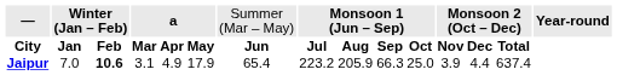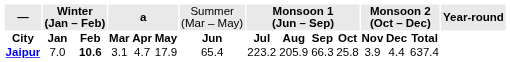Jaipur | column 5: 4.9 -> 4.7
Jaipur | column 11: 25.0 -> 25.8
